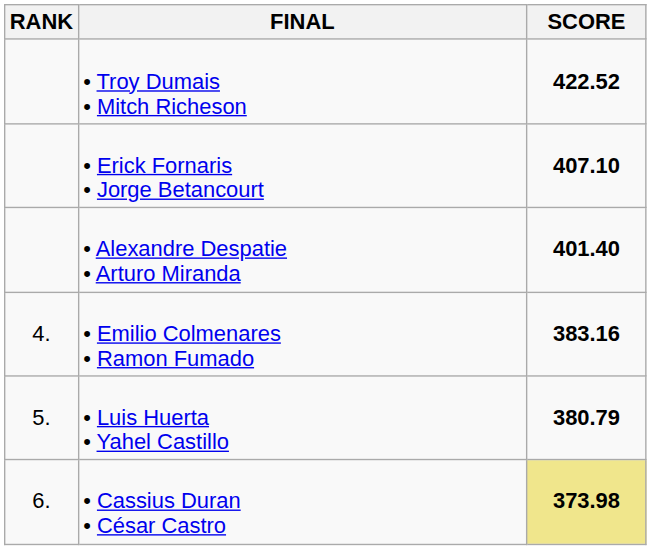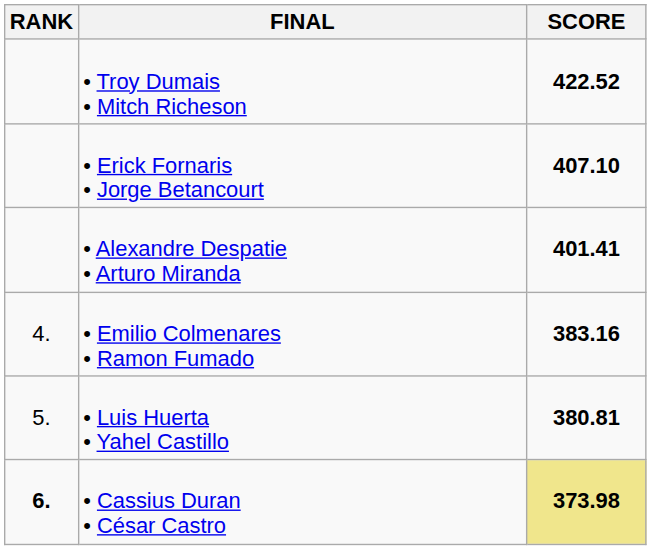• Alexandre Despatie • Arturo Miranda | SCORE: 401.40 -> 401.41
• Luis Huerta • Yahel Castillo | SCORE: 380.79 -> 380.81
• Cassius Duran • César Castro | RANK: normal -> bold
